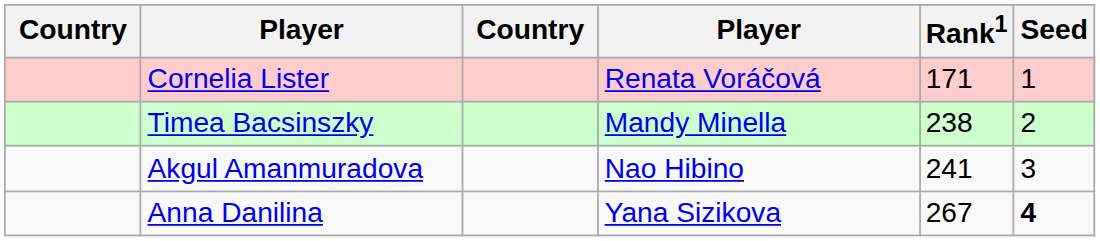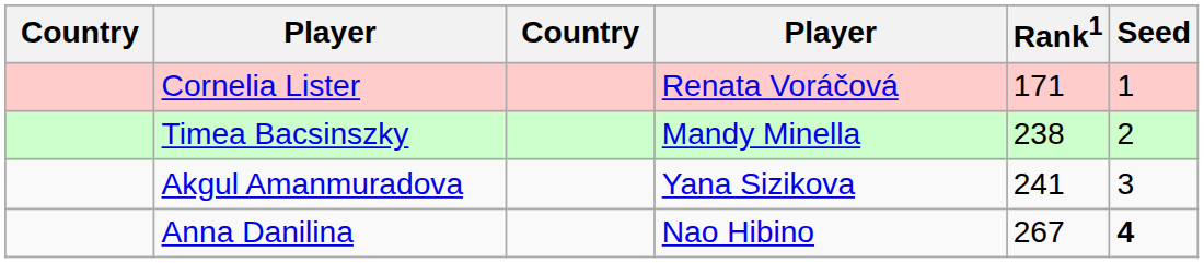Akgul Amanmuradova | column 4: Nao Hibino -> Yana Sizikova
Anna Danilina | column 4: Yana Sizikova -> Nao Hibino
